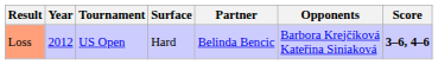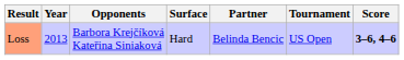columns swapped: Tournament <-> Opponents
Loss | Year: 2012 -> 2013
